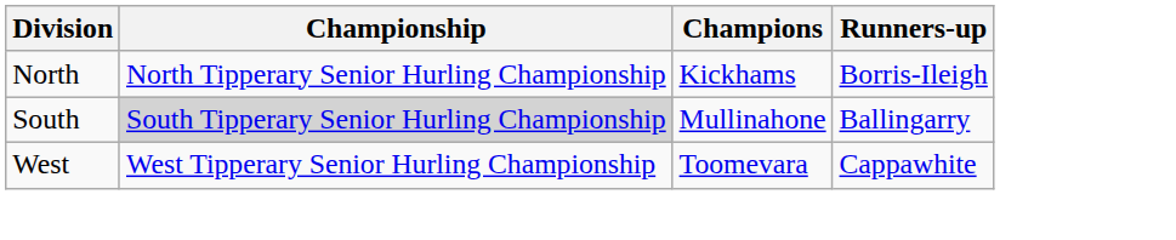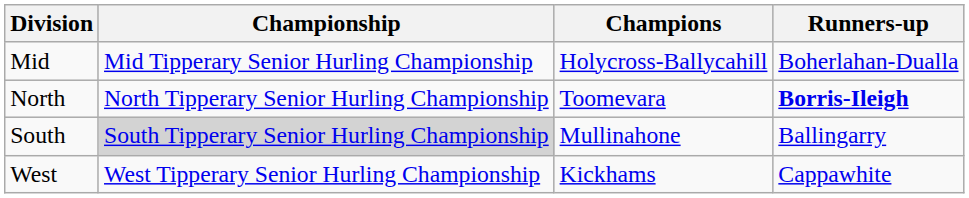+ row: Mid | Mid Tipperary Senior Hurling Championship | Holycross-Ballycahill | Boherlahan-Dualla
North | Champions: Kickhams -> Toomevara
North | Runners-up: normal -> bold
West | Champions: Toomevara -> Kickhams
